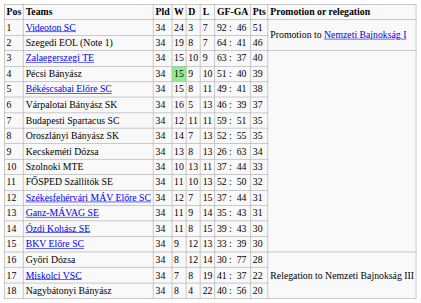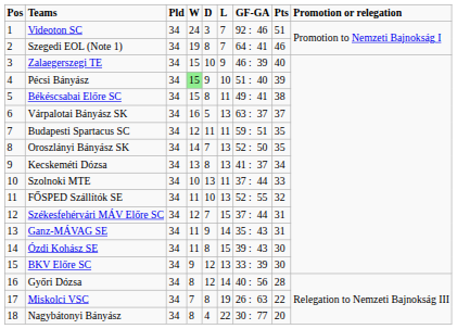Zalaegerszegi TE | GF-GA: 63 : 37 -> 46 : 39
Várpalotai Bányász SK | GF-GA: 46 : 39 -> 63 : 37
Oroszlányi Bányász SK | GF-GA: 52 : 55 -> 52 : 50
Kecskeméti Dózsa | GF-GA: 26 : 63 -> 41 : 37
FŐSPED Szállítók SE | GF-GA: 52 : 50 -> 52 : 55
Győri Dózsa | GF-GA: 30 : 77 -> 40 : 56
Miskolci VSC | GF-GA: 41 : 37 -> 26 : 63
Nagybátonyi Bányász | GF-GA: 40 : 56 -> 30 : 77
